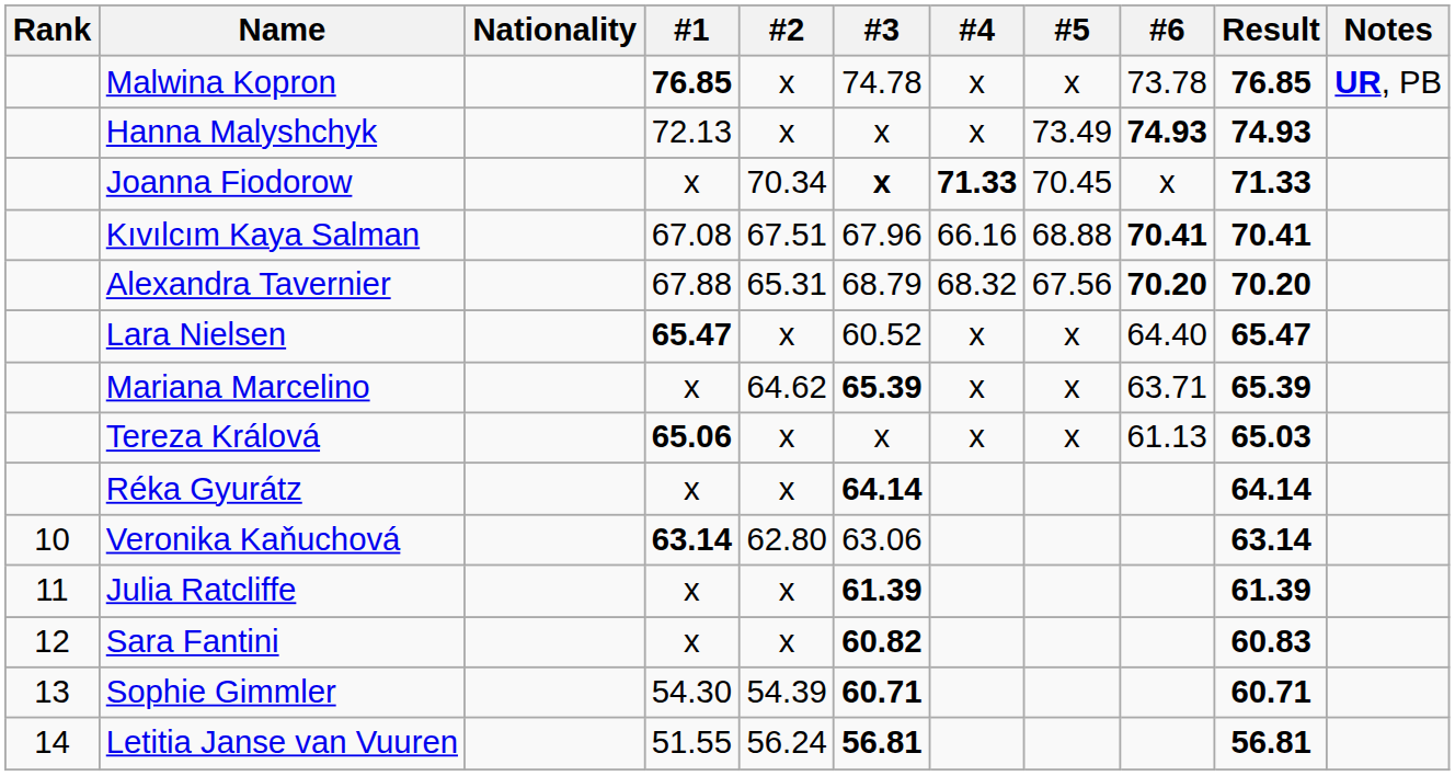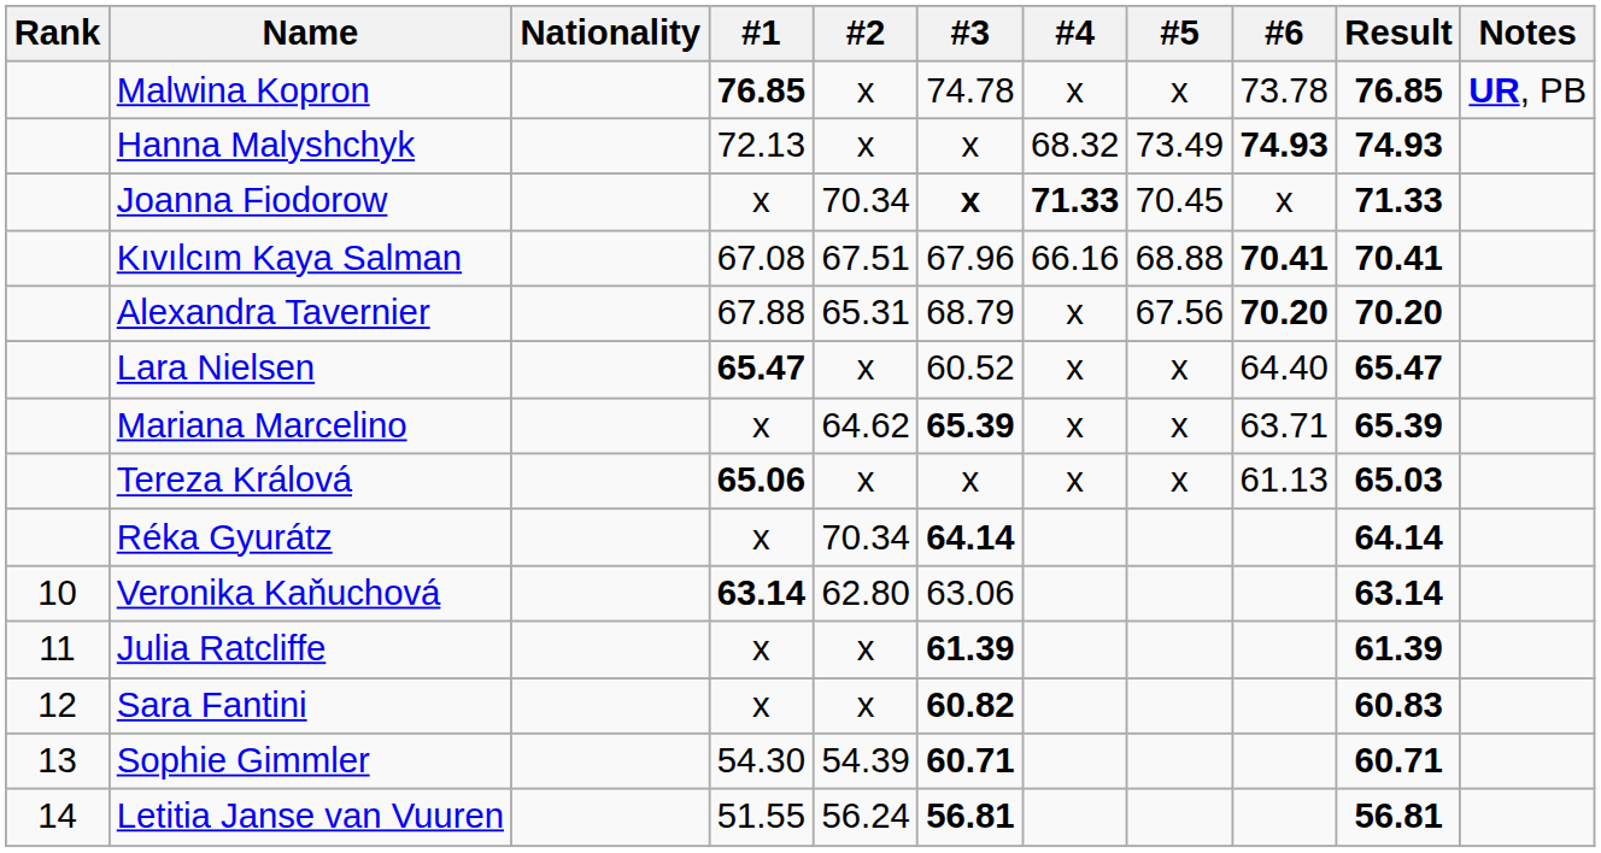Hanna Malyshchyk | #4: x -> 68.32
Alexandra Tavernier | #4: 68.32 -> x
Réka Gyurátz | #2: x -> 70.34
